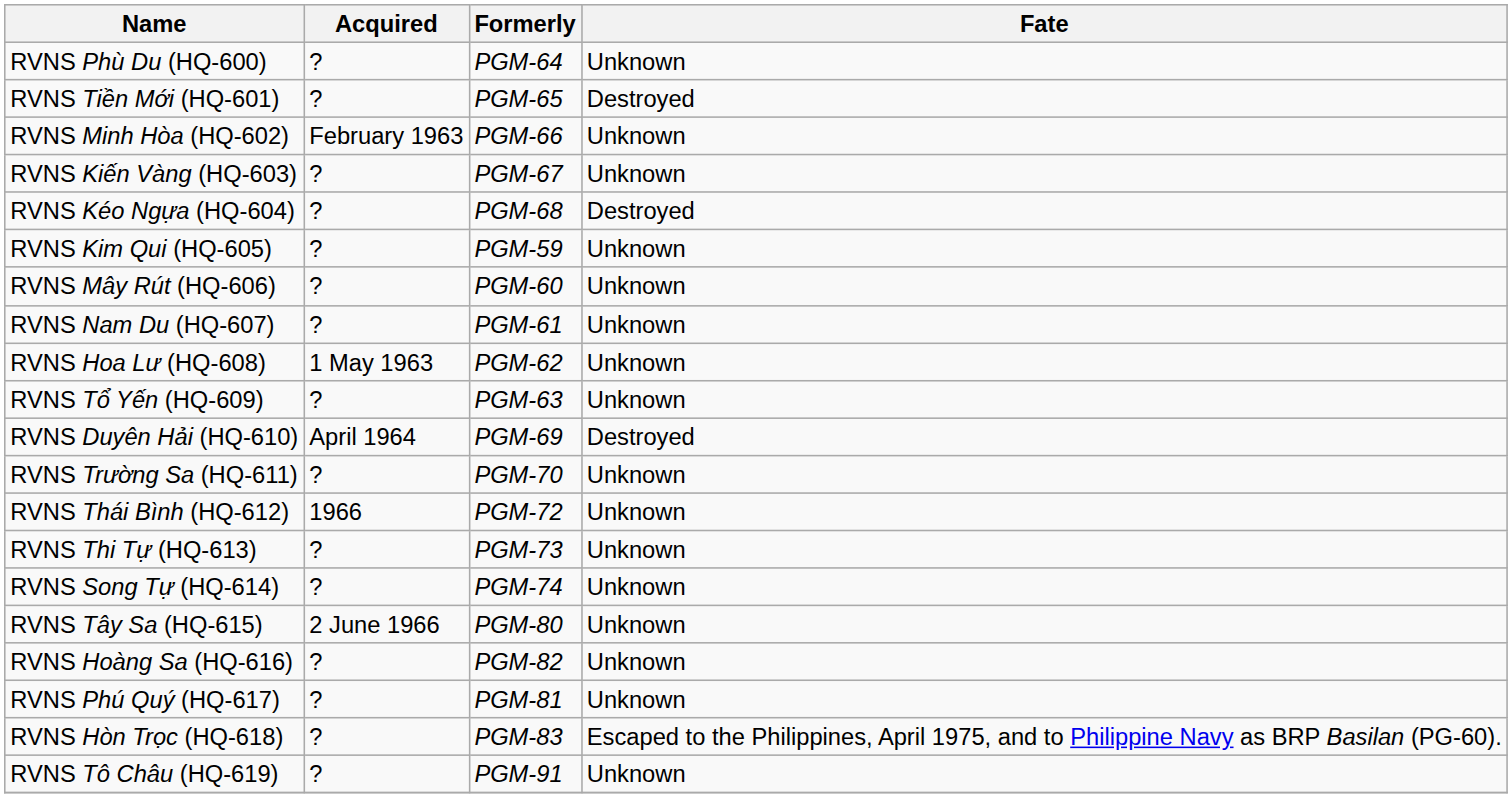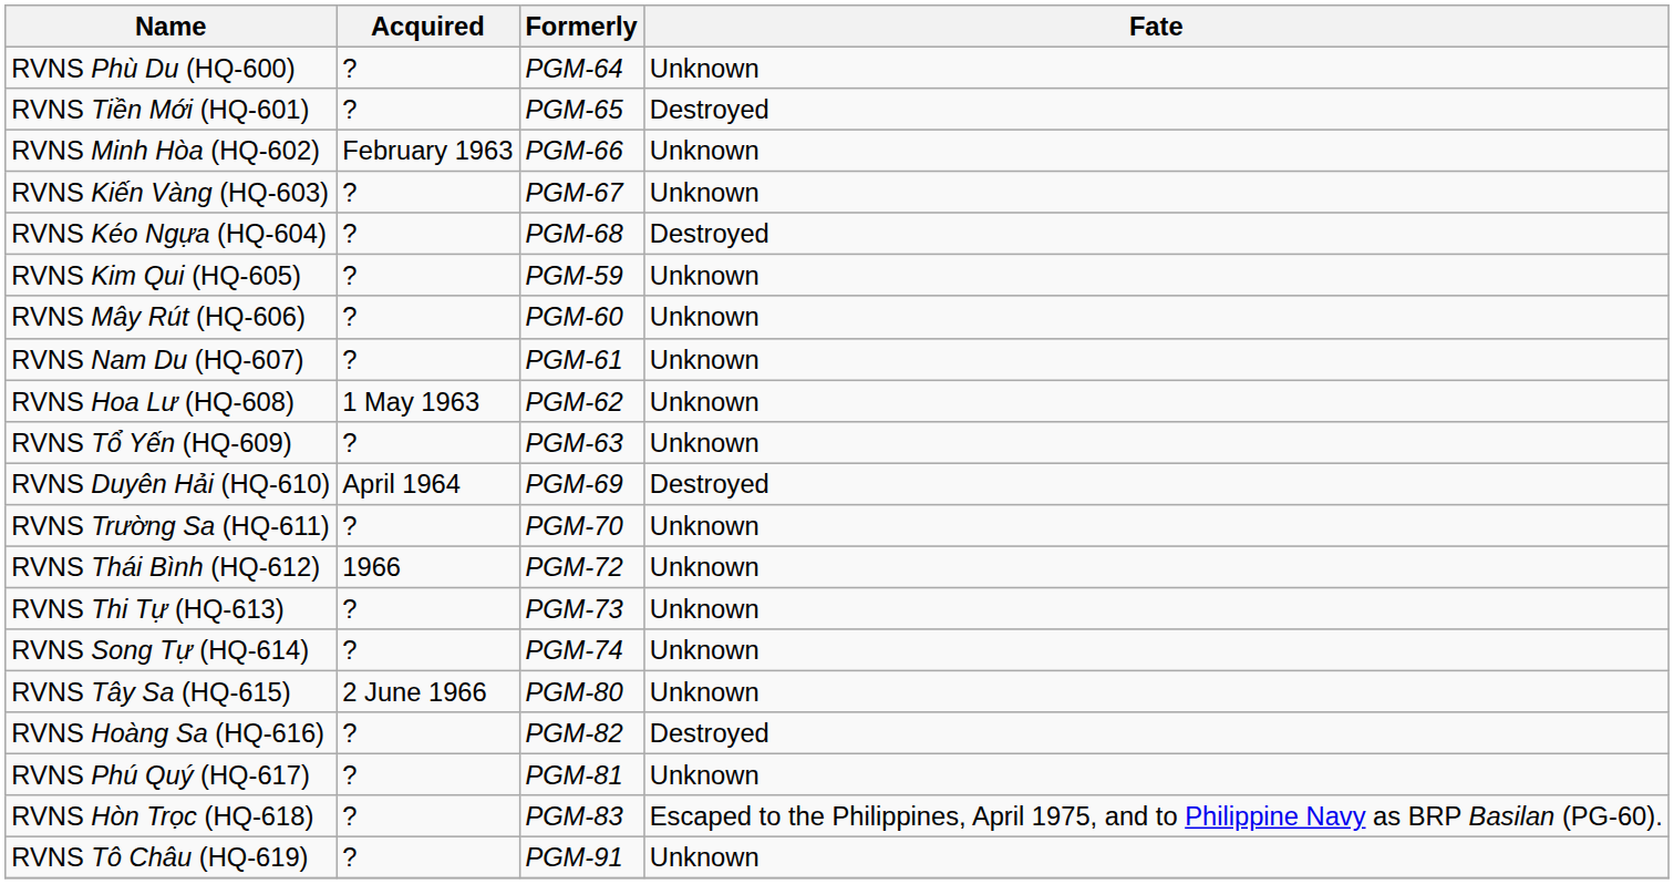RVNS Hoàng Sa (HQ-616) | Fate: Unknown -> Destroyed
